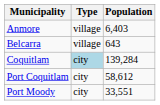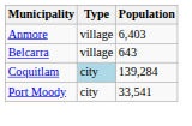- row: Port Coquitlam | city | 58,612
Port Moody | Population: 33,551 -> 33,541
